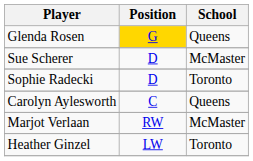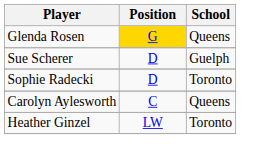Sue Scherer | School: McMaster -> Guelph
- row: Marjot Verlaan | RW | McMaster
